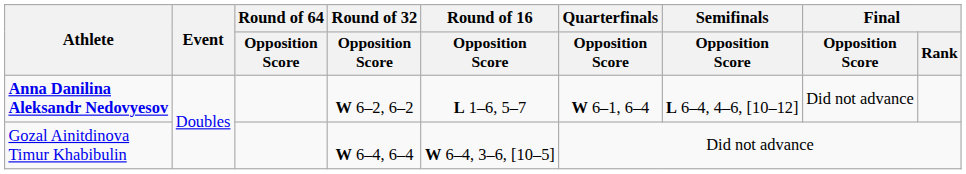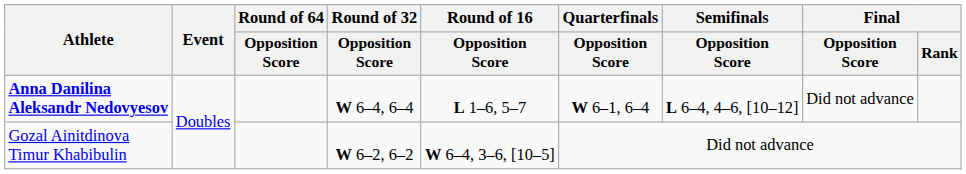Anna Danilina Aleksandr Nedovyesov | Round of 32 / Opposition Score: W 6–2, 6–2 -> W 6–4, 6–4
Gozal Ainitdinova Timur Khabibulin | Round of 32 / Opposition Score: W 6–4, 6–4 -> W 6–2, 6–2
